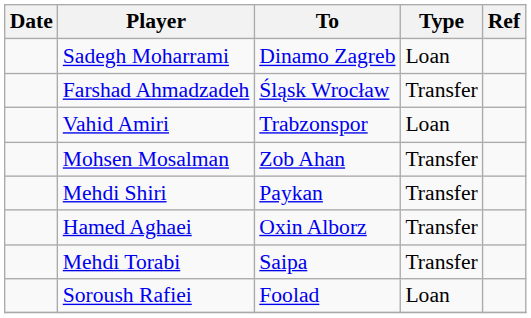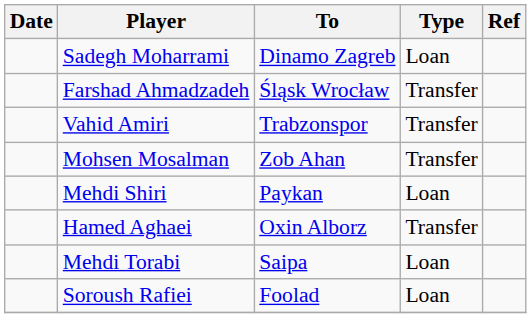Vahid Amiri | Type: Loan -> Transfer
Mehdi Shiri | Type: Transfer -> Loan
Mehdi Torabi | Type: Transfer -> Loan
